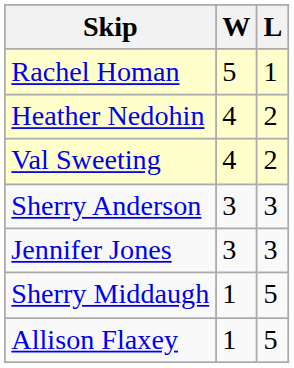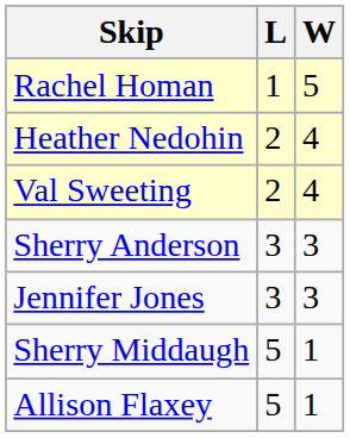columns swapped: W <-> L
